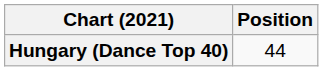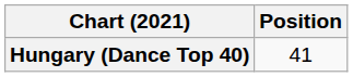Hungary (Dance Top 40) | Position: 44 -> 41
